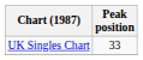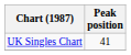UK Singles Chart | Peak position: 33 -> 41
